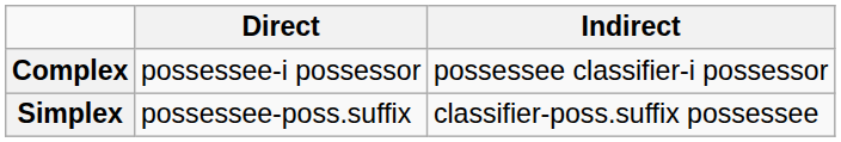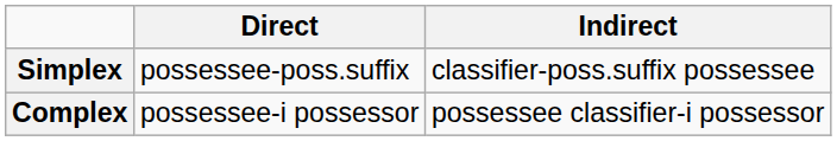rows swapped: Simplex <-> Complex
